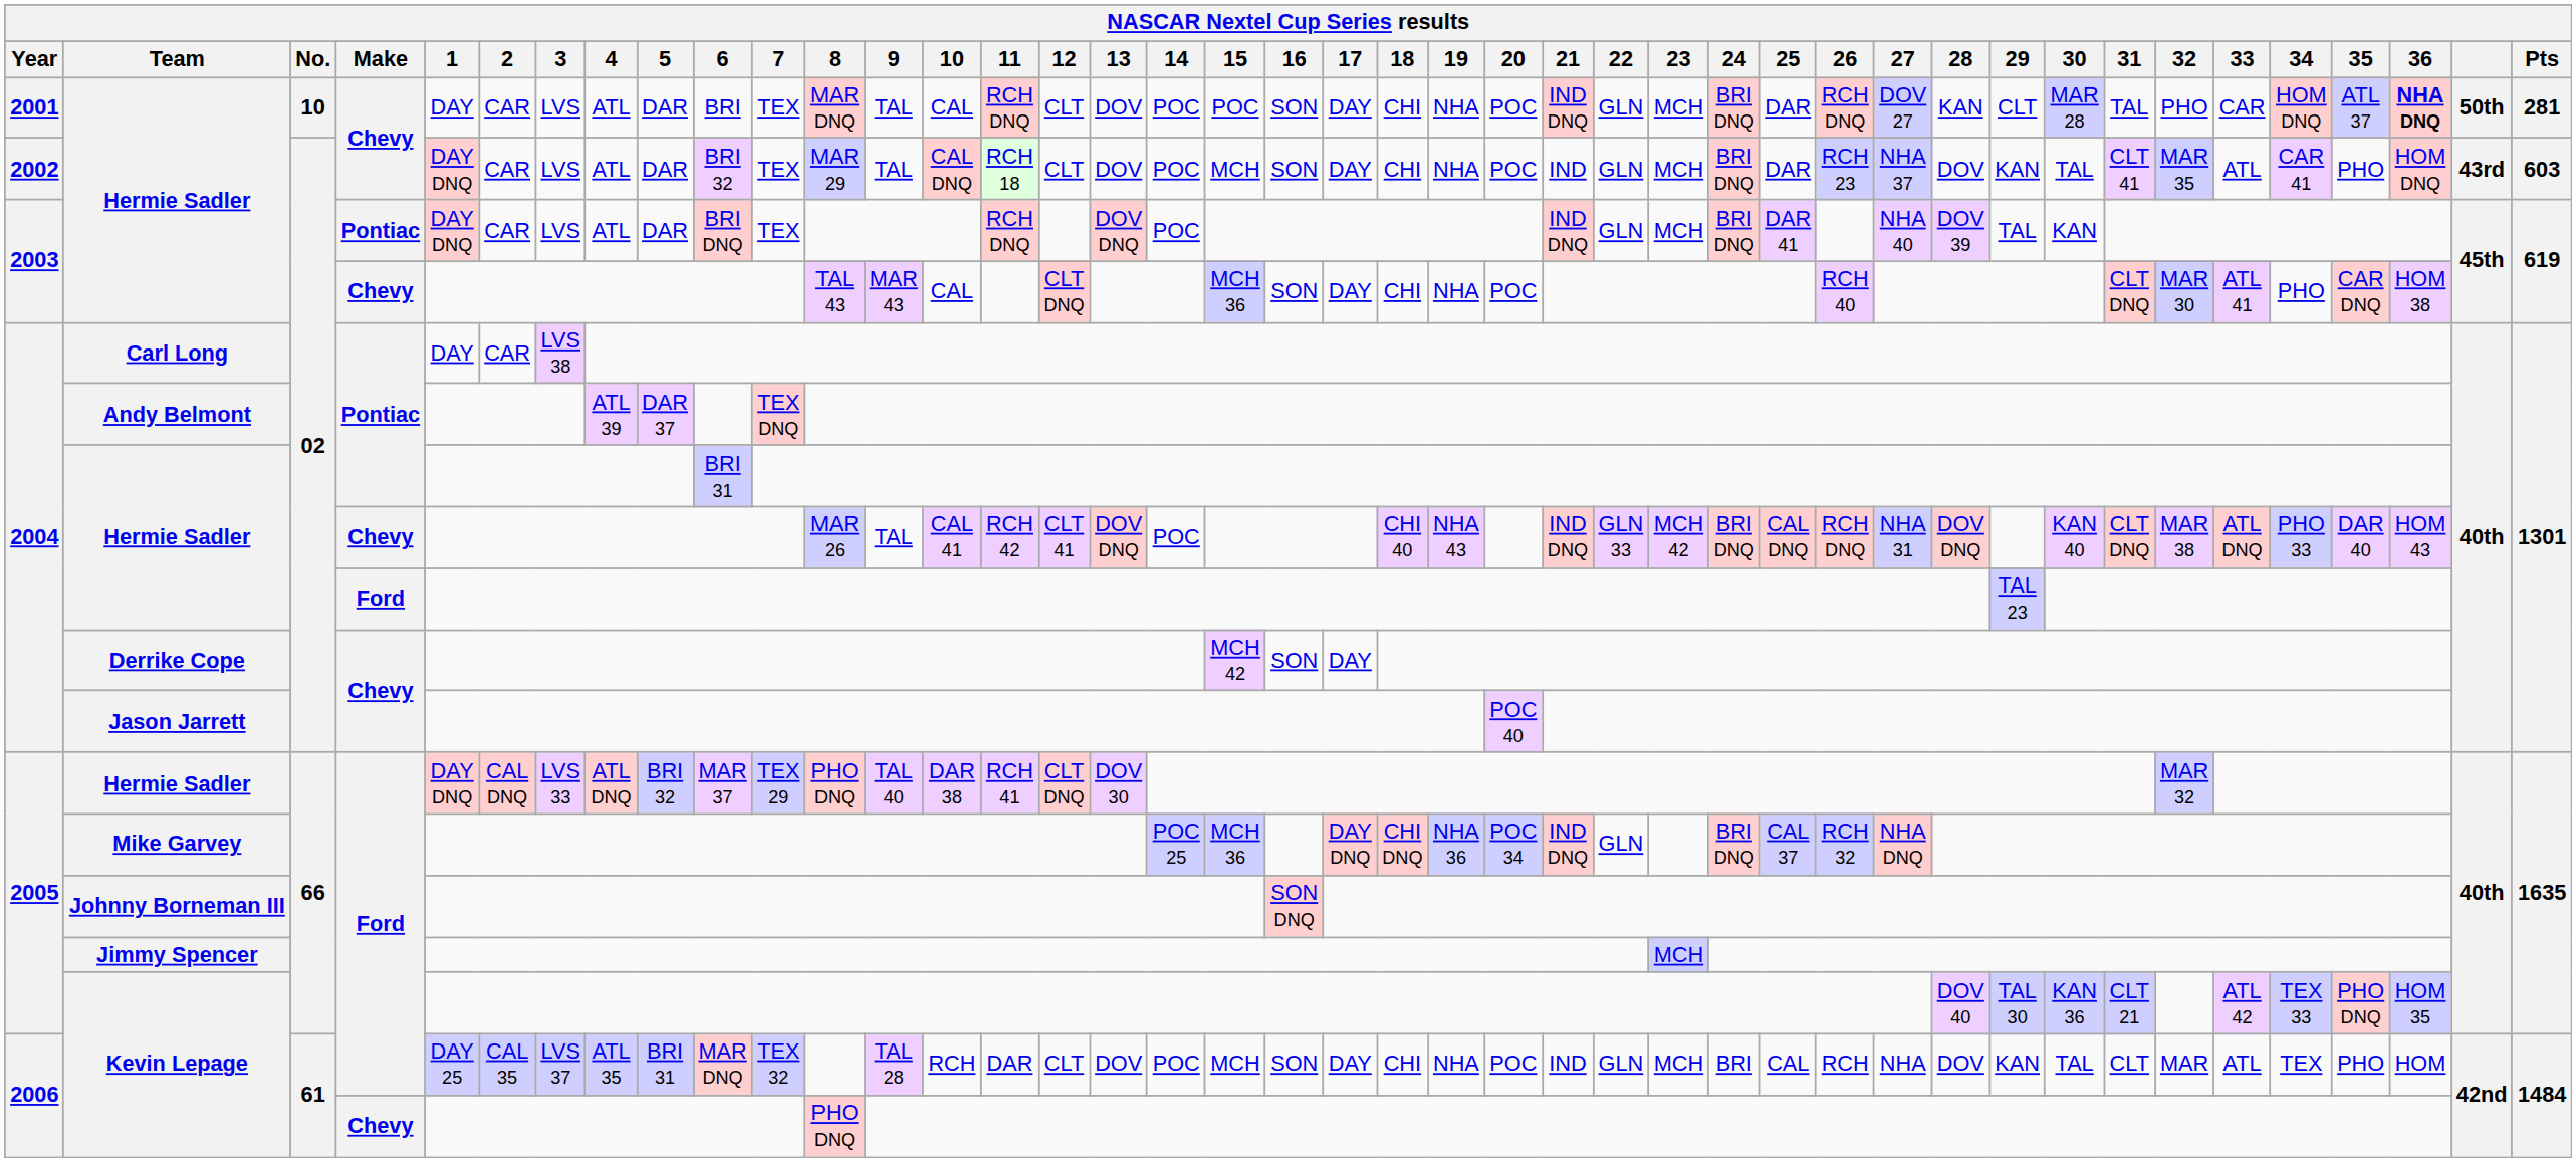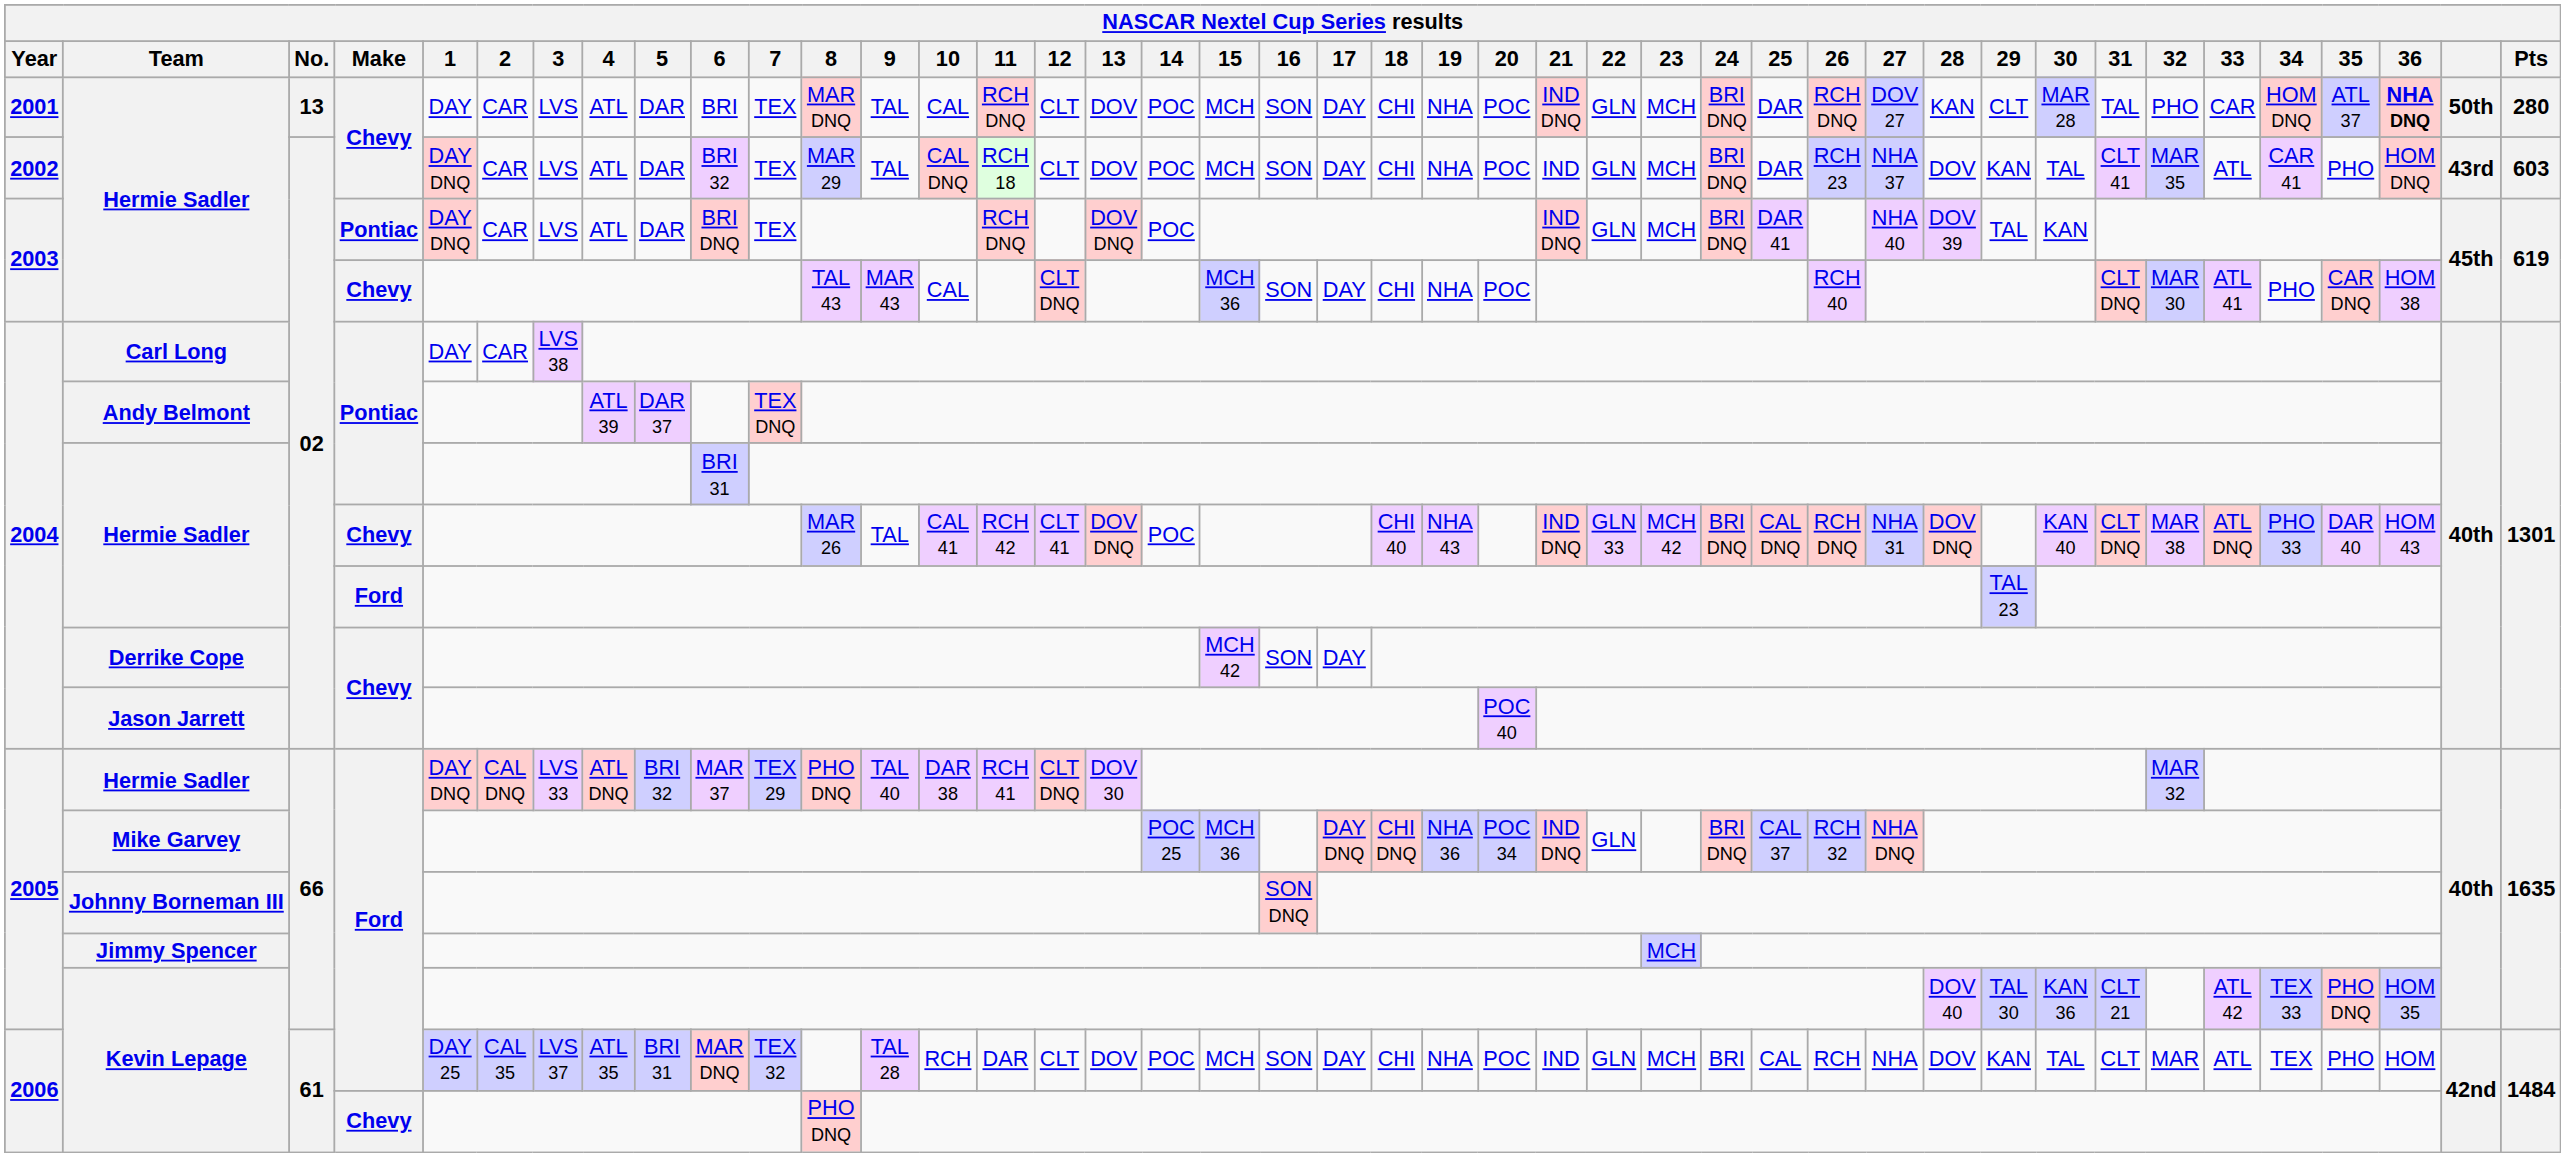2001 / Hermie Sadler | No.: 10 -> 13
2001 / Hermie Sadler | 15: POC -> MCH
2001 / Hermie Sadler | Pts: 281 -> 280
